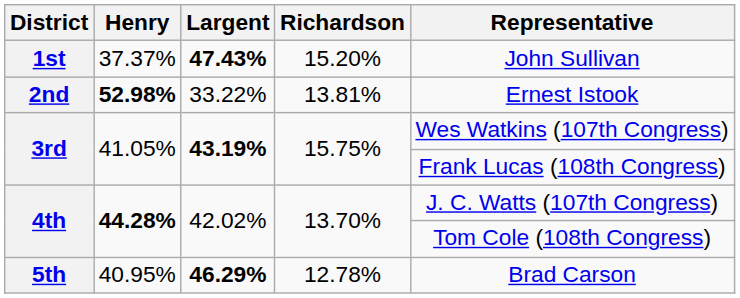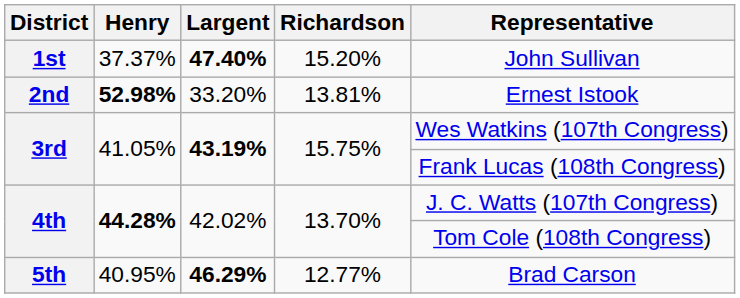1st | Largent: 47.43% -> 47.40%
2nd | Largent: 33.22% -> 33.20%
5th | Richardson: 12.78% -> 12.77%
